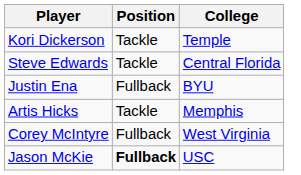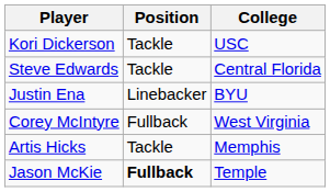Kori Dickerson | College: Temple -> USC
Justin Ena | Position: Fullback -> Linebacker
rows swapped: Artis Hicks <-> Corey McIntyre
Jason McKie | College: USC -> Temple
